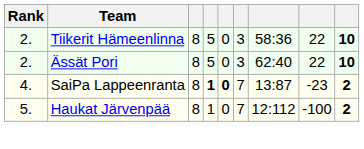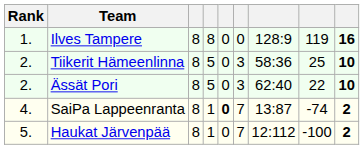+ row: 1. | Ilves Tampere | 8 | 8 | 0 | 0 | 128:9 | 119 | 16
Tiikerit Hämeenlinna | column 8: 22 -> 25
SaiPa Lappeenranta | column 4: bold -> normal
SaiPa Lappeenranta | column 8: -23 -> -74
